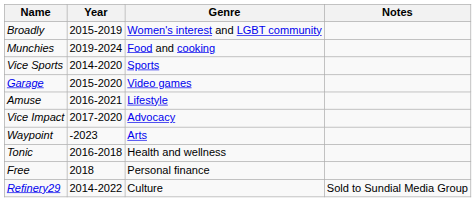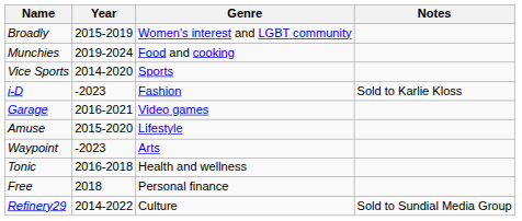+ row: i-D | -2023 | Fashion | Sold to Karlie Kloss
Garage | Year: 2015-2020 -> 2016-2021
Amuse | Year: 2016-2021 -> 2015-2020
- row: Vice Impact | 2017-2020 | Advocacy
